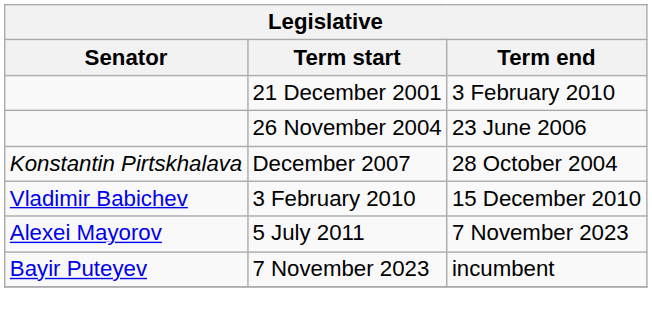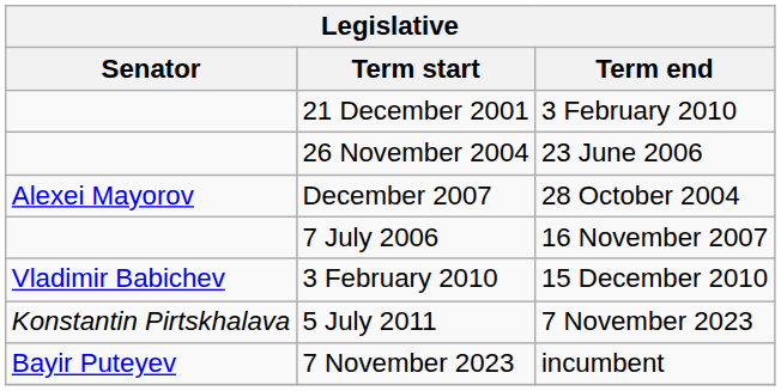December 2007 | Senator: Konstantin Pirtskhalava -> Alexei Mayorov
+ row: 7 July 2006 | 16 November 2007
5 July 2011 | Senator: Alexei Mayorov -> Konstantin Pirtskhalava
